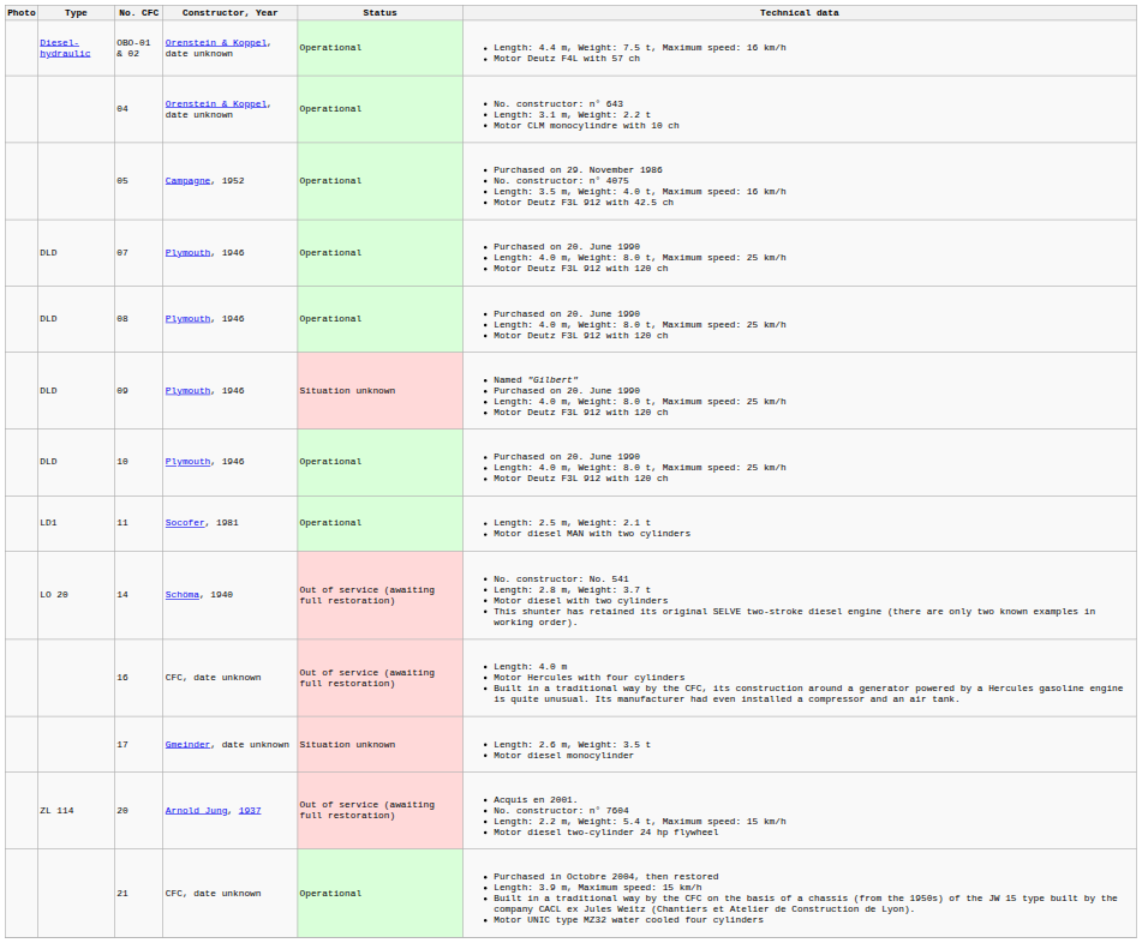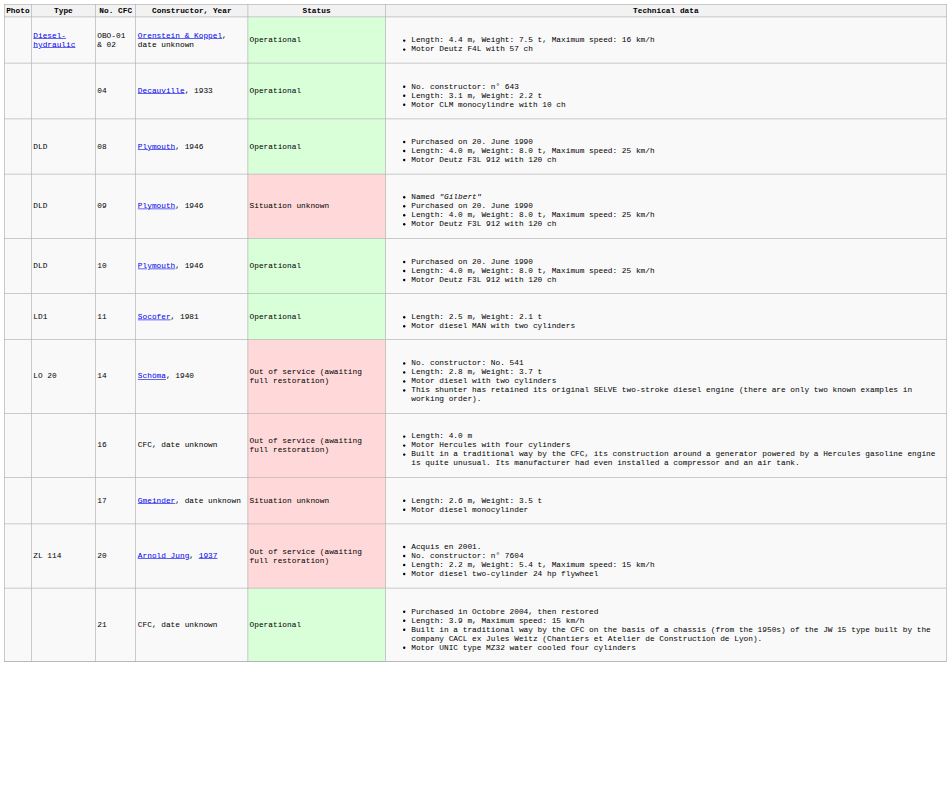04 | Constructor, Year: Orenstein & Koppel, date unknown -> Decauville, 1933
- row: 05 | Campagne, 1952 | Operational | Purchased on 29. November 1986 No. constructor: n° 4075 Length: 3.5 m, Weight: 4.0 t, Maximum speed: 16 km/h Motor Deutz F3L 912 with 42.5 ch
- row: DLD | 07 | Plymouth, 1946 | Operational | Purchased on 20. June 1990 Length: 4.0 m, Weight: 8.0 t, Maximum speed: 25 km/h Motor Deutz F3L 912 with 120 ch
